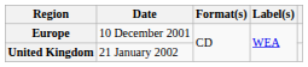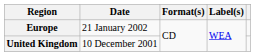Europe | Date: 10 December 2001 -> 21 January 2002
United Kingdom | Date: 21 January 2002 -> 10 December 2001
